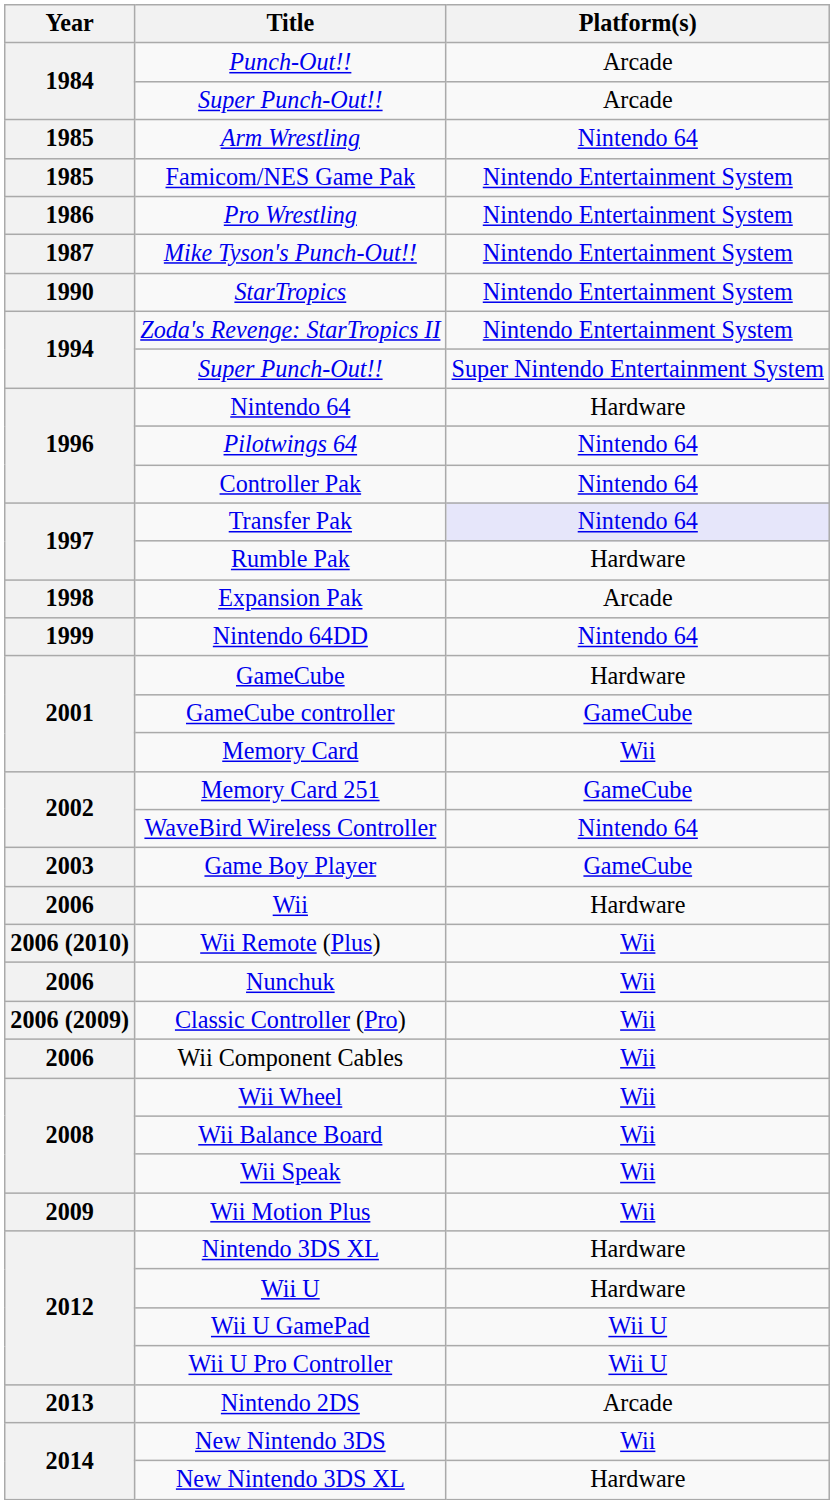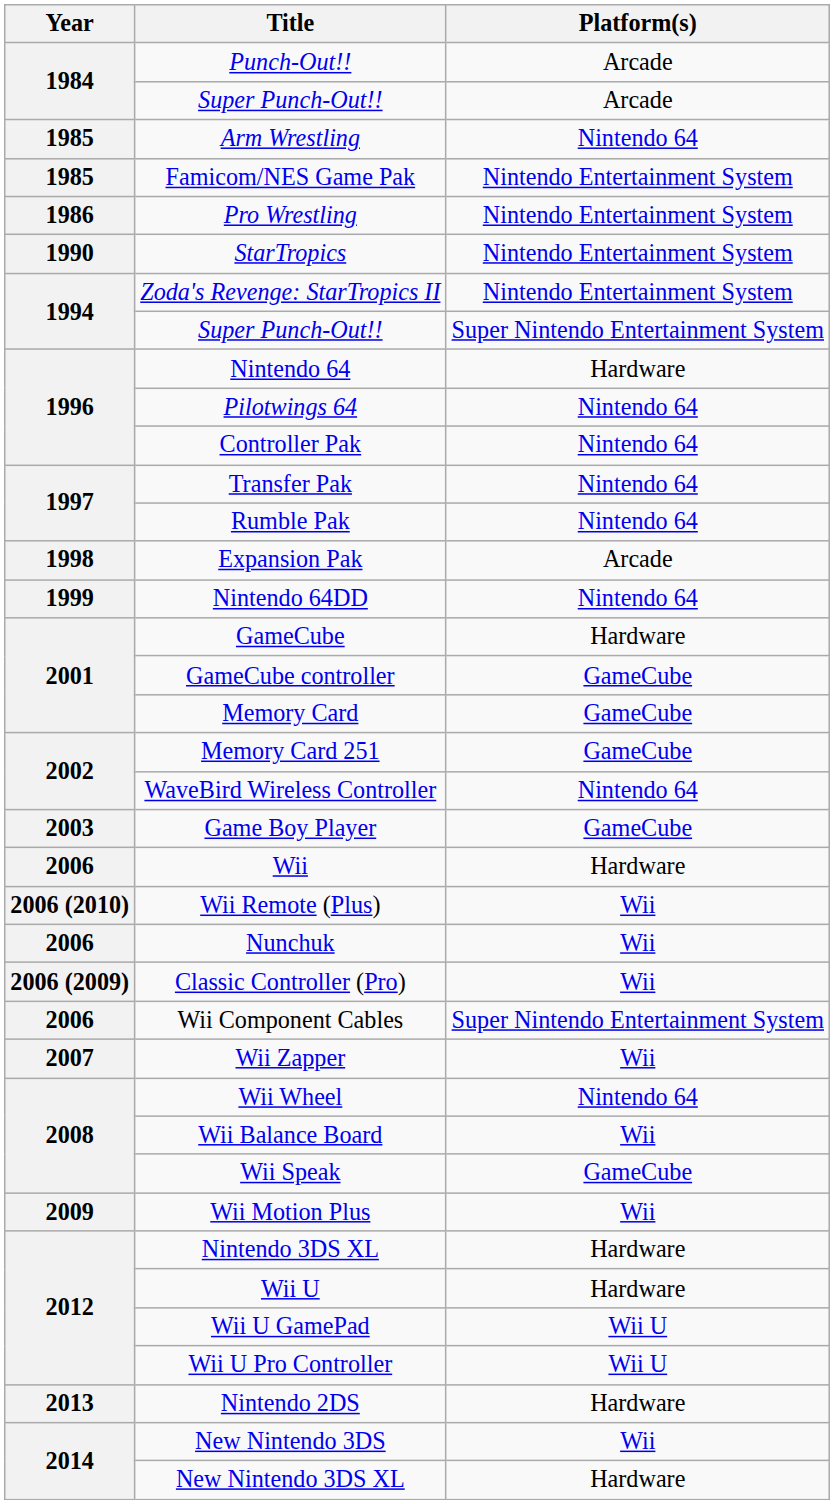- row: 1987 | Mike Tyson's Punch-Out!! | Nintendo Entertainment System
Transfer Pak | Platform(s): lavender background -> no background
Rumble Pak | Platform(s): Hardware -> Nintendo 64
Memory Card | Platform(s): Wii -> GameCube
Wii Component Cables | Platform(s): Wii -> Super Nintendo Entertainment System
+ row: 2007 | Wii Zapper | Wii
Wii Wheel | Platform(s): Wii -> Nintendo 64
Wii Speak | Platform(s): Wii -> GameCube
Nintendo 2DS | Platform(s): Arcade -> Hardware
